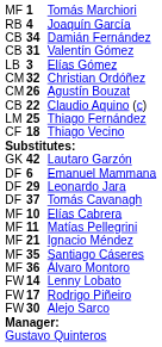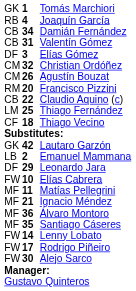Tomás Marchiori | column 1: MF -> GK
Elías Gómez | column 1: LB -> DF
+ row: RM | 20 | Francisco Pizzini
Emanuel Mammana | column 1: DF -> LB
Emanuel Mammana | column 2: 6 -> 2
- row: DF | 37 | Tomás Cavanagh
Elías Cabrera | column 1: MF -> FW
rows swapped: Santiago Cáseres <-> Álvaro Montoro
